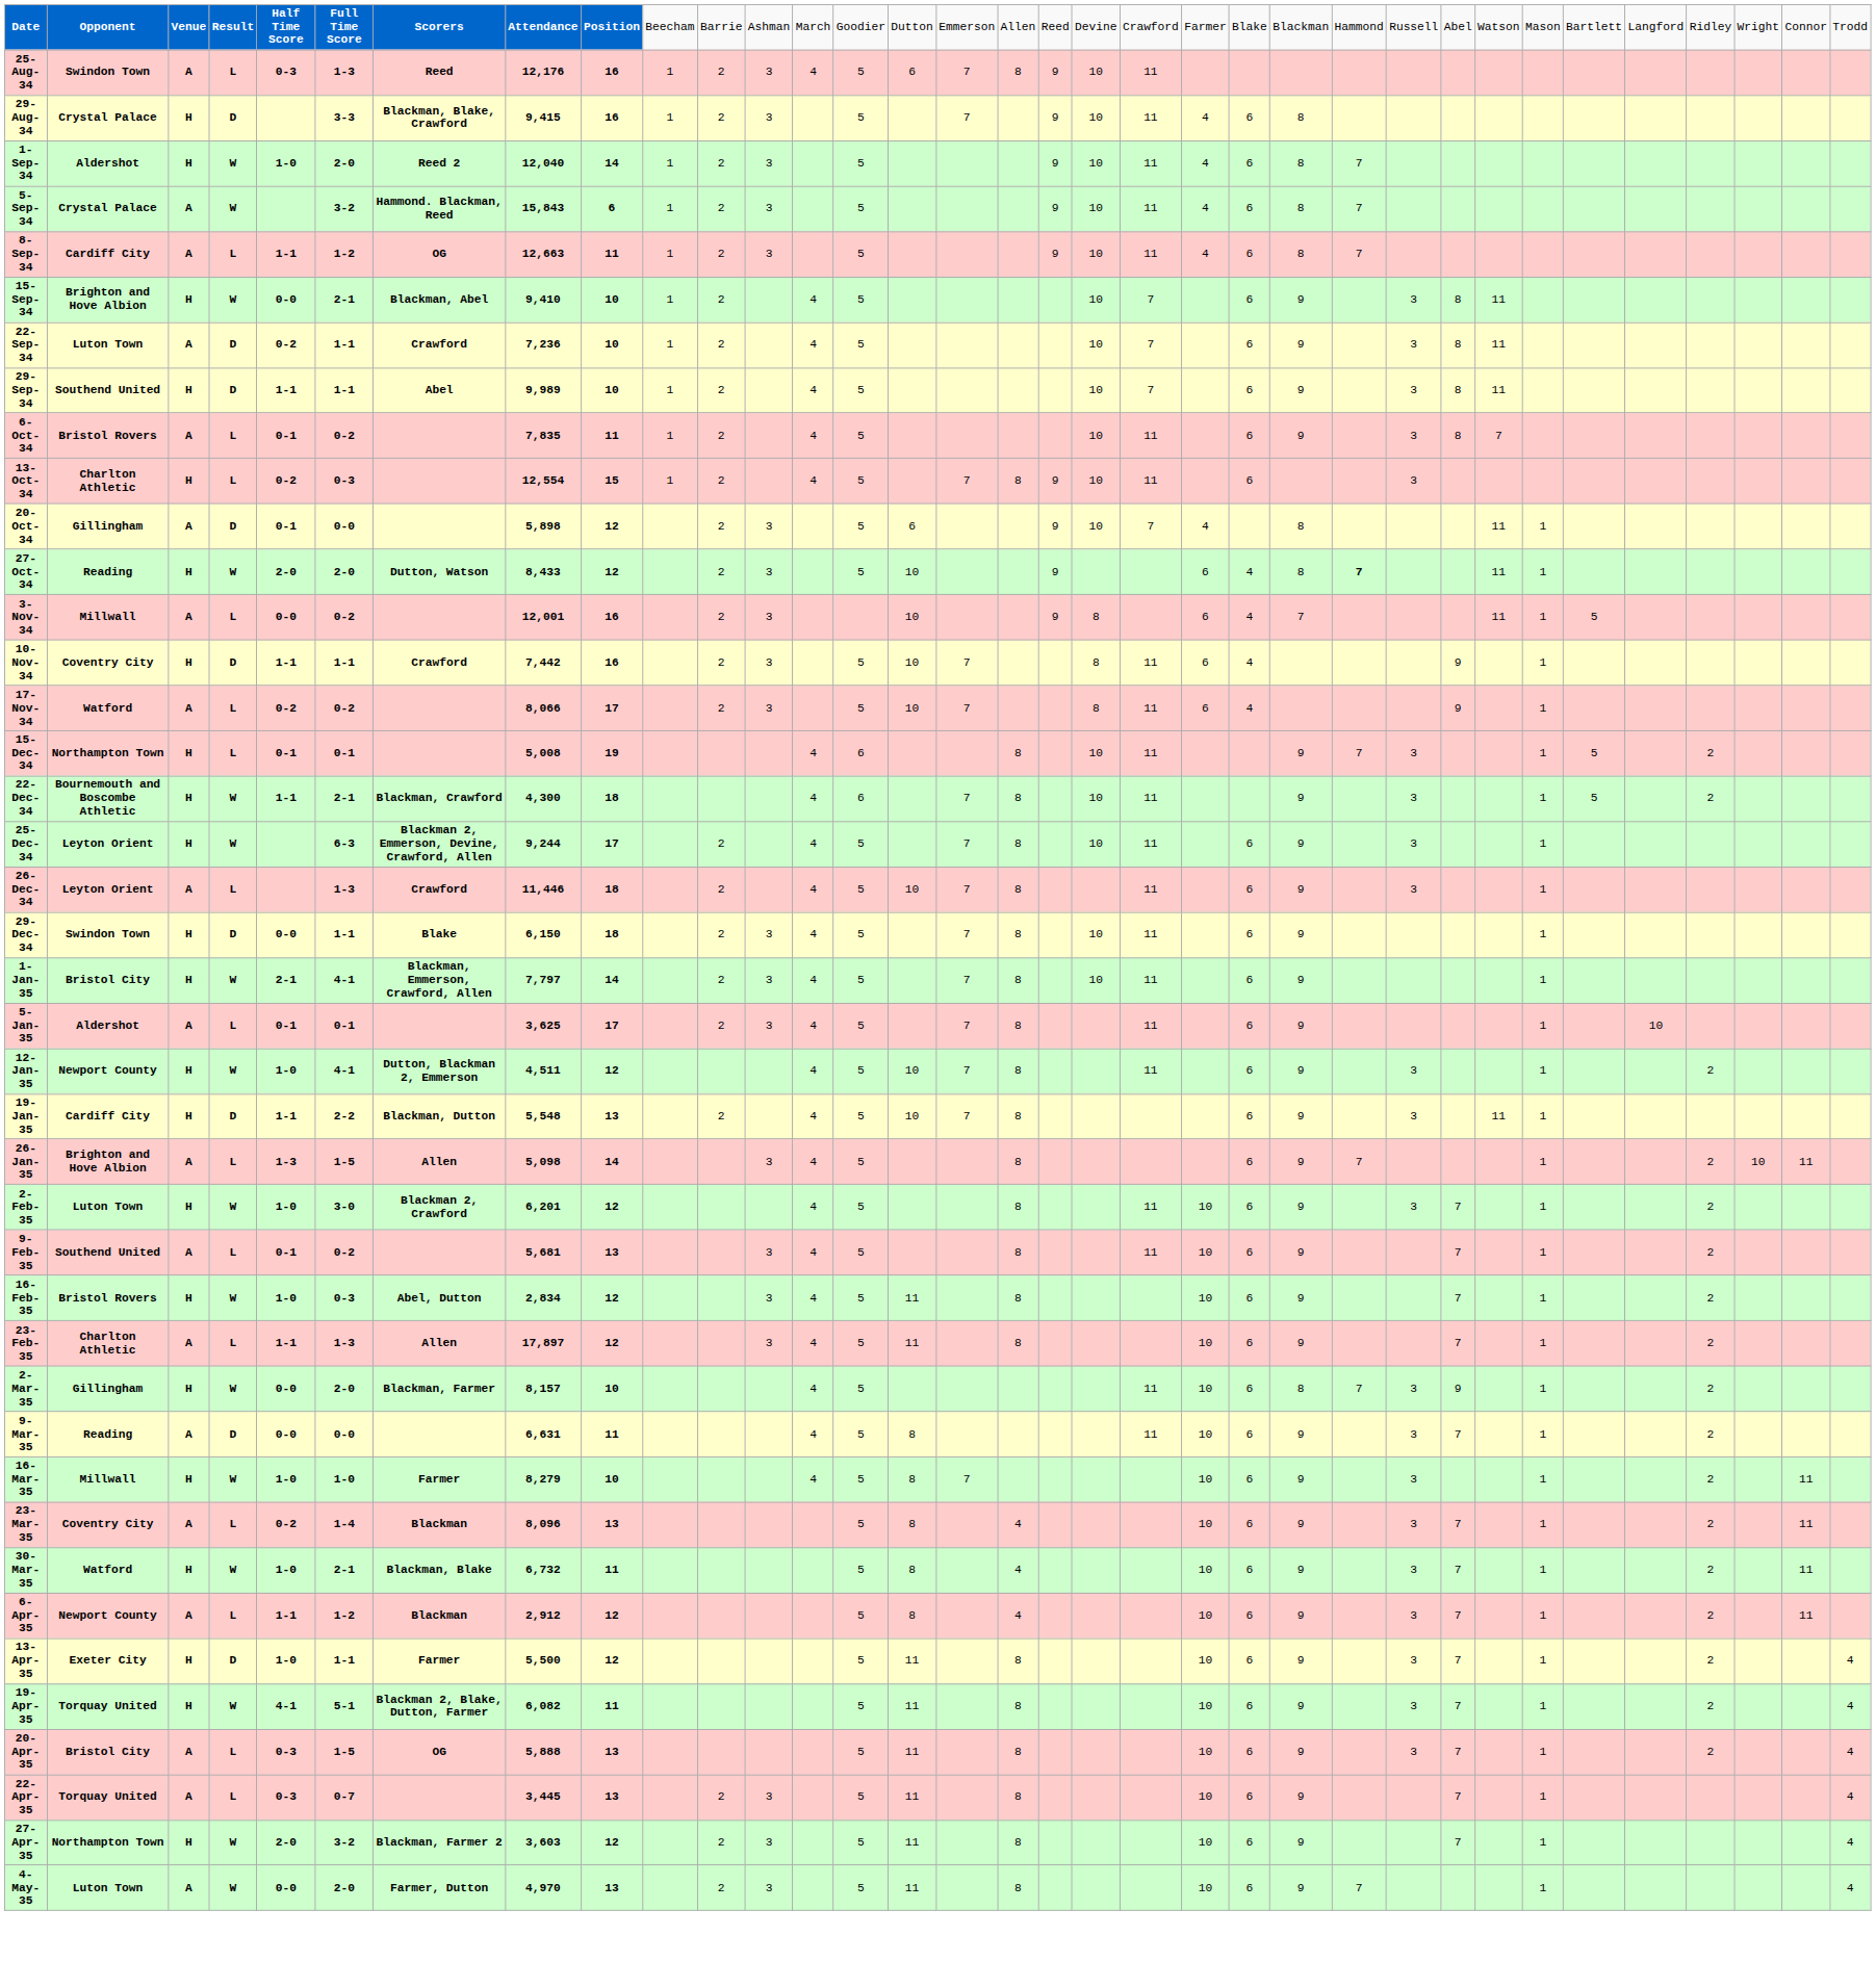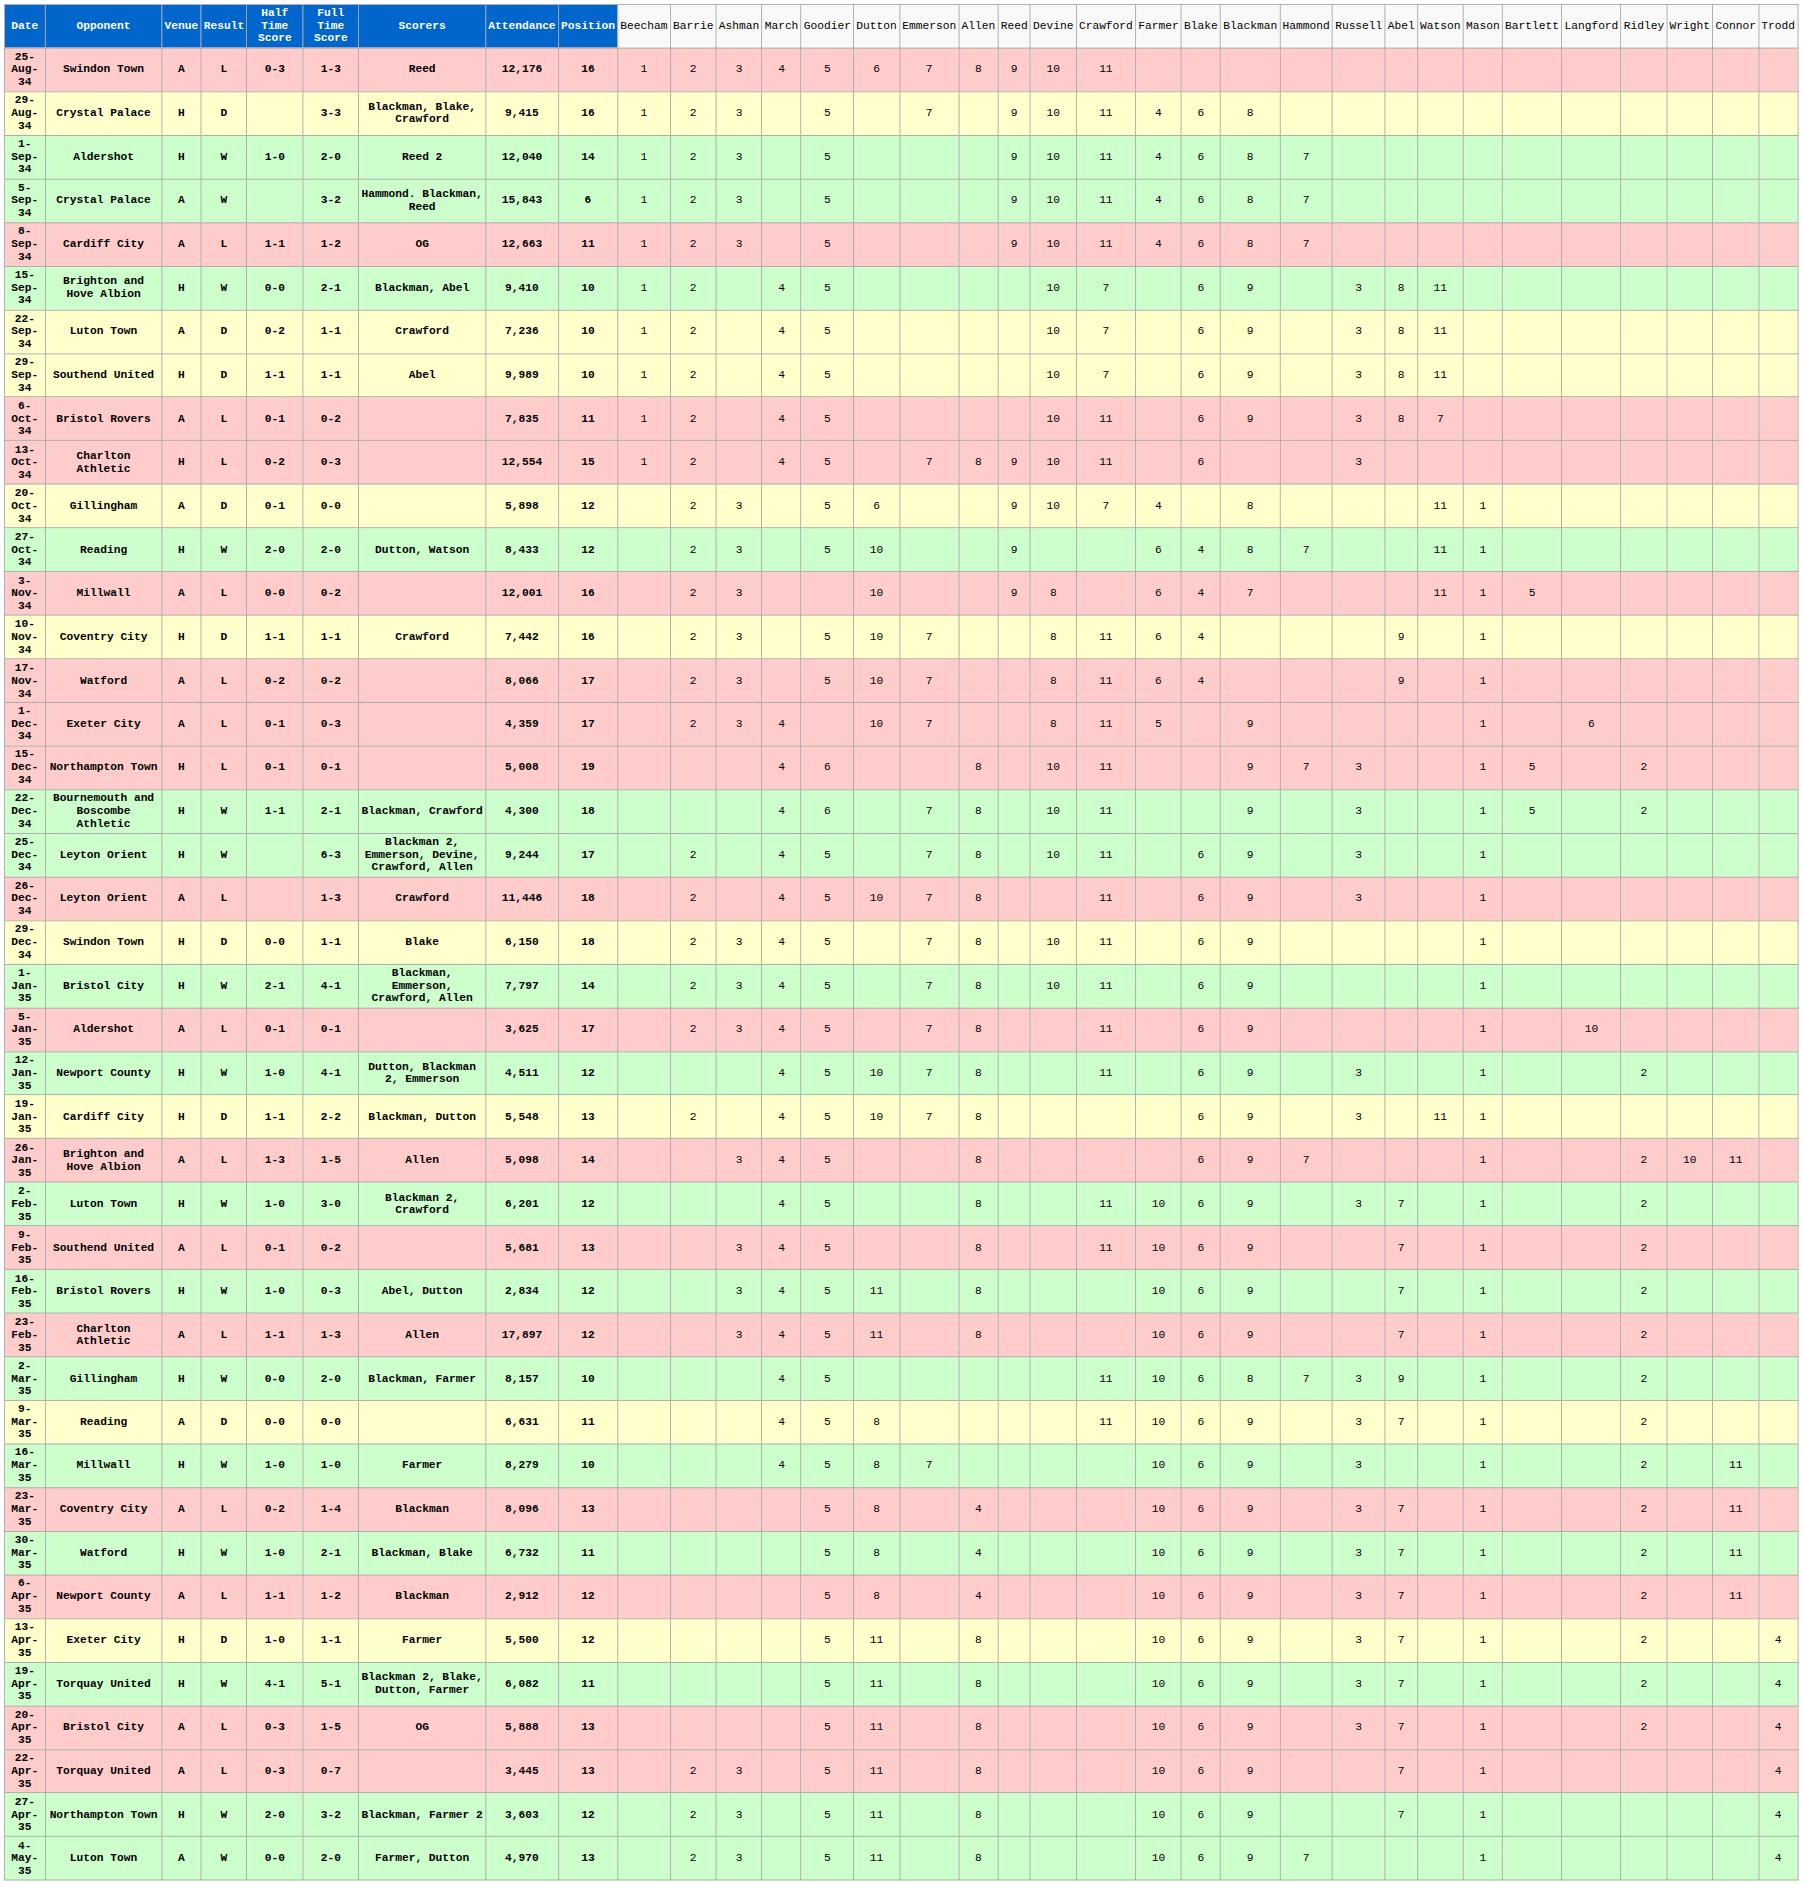27-Oct-34 | column 24: bold -> normal
+ row: 1-Dec-34 | Exeter City | A | L | 0-1 | 0-3 | 4,359 | 17 | 2 | 3 | 4 | 10 | 7 | 8 | 11 | 5 | 9 | 1 | 6
